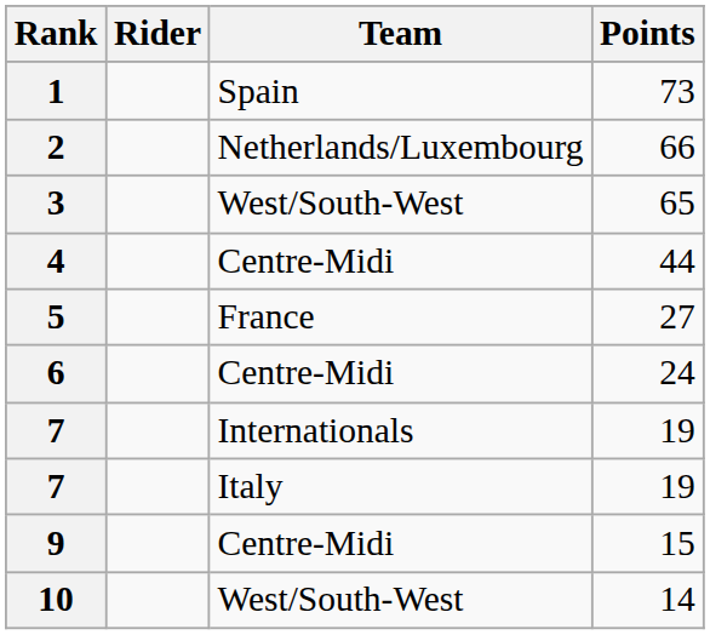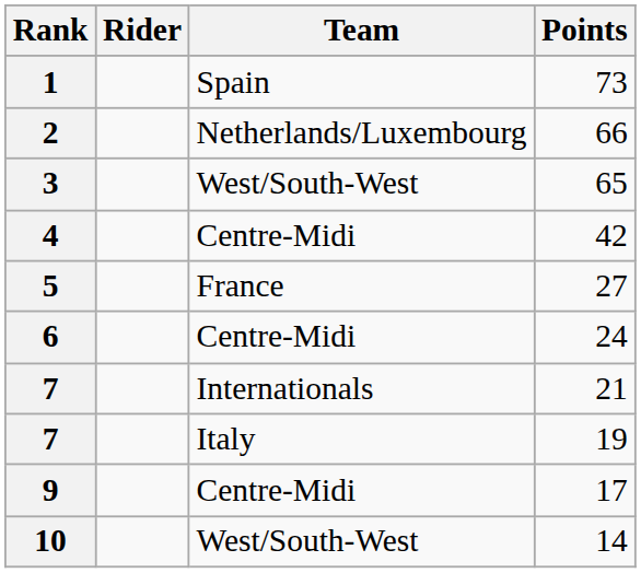4 | Points: 44 -> 42
7 / Internationals | Points: 19 -> 21
9 | Points: 15 -> 17
